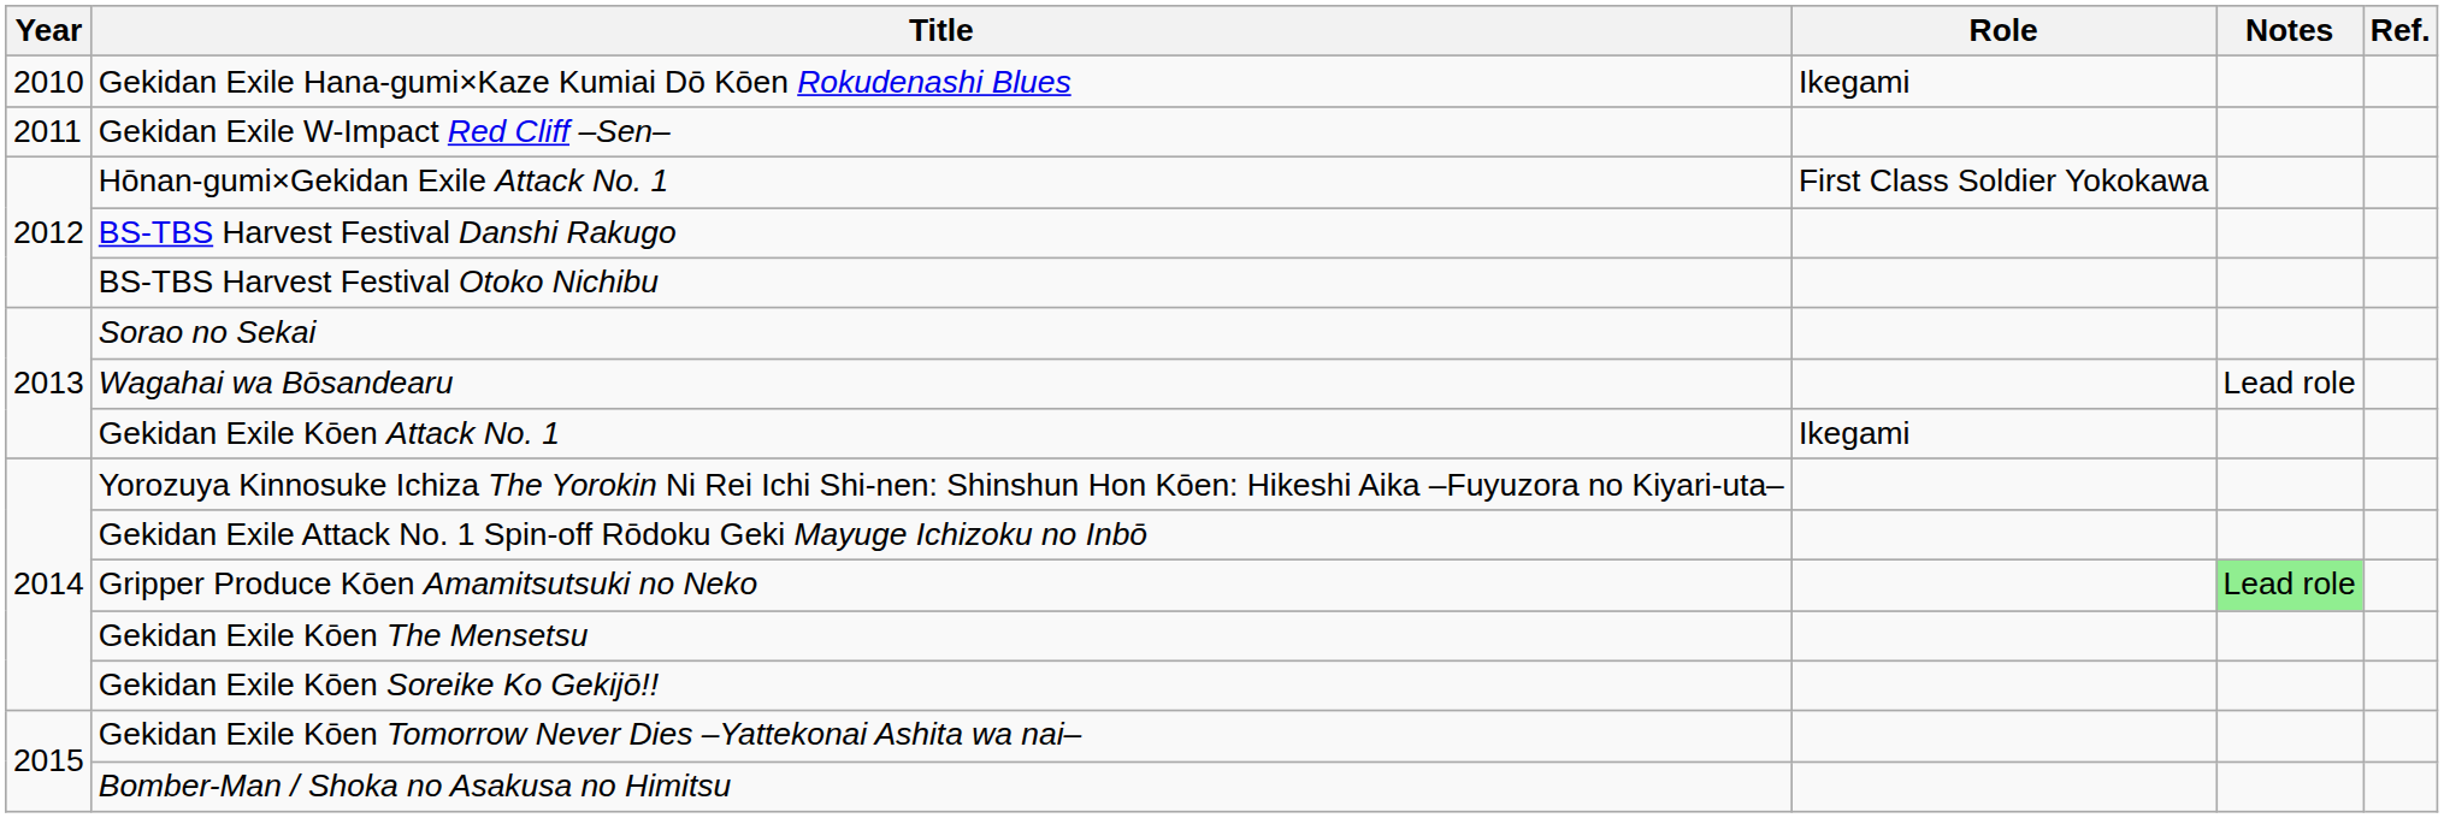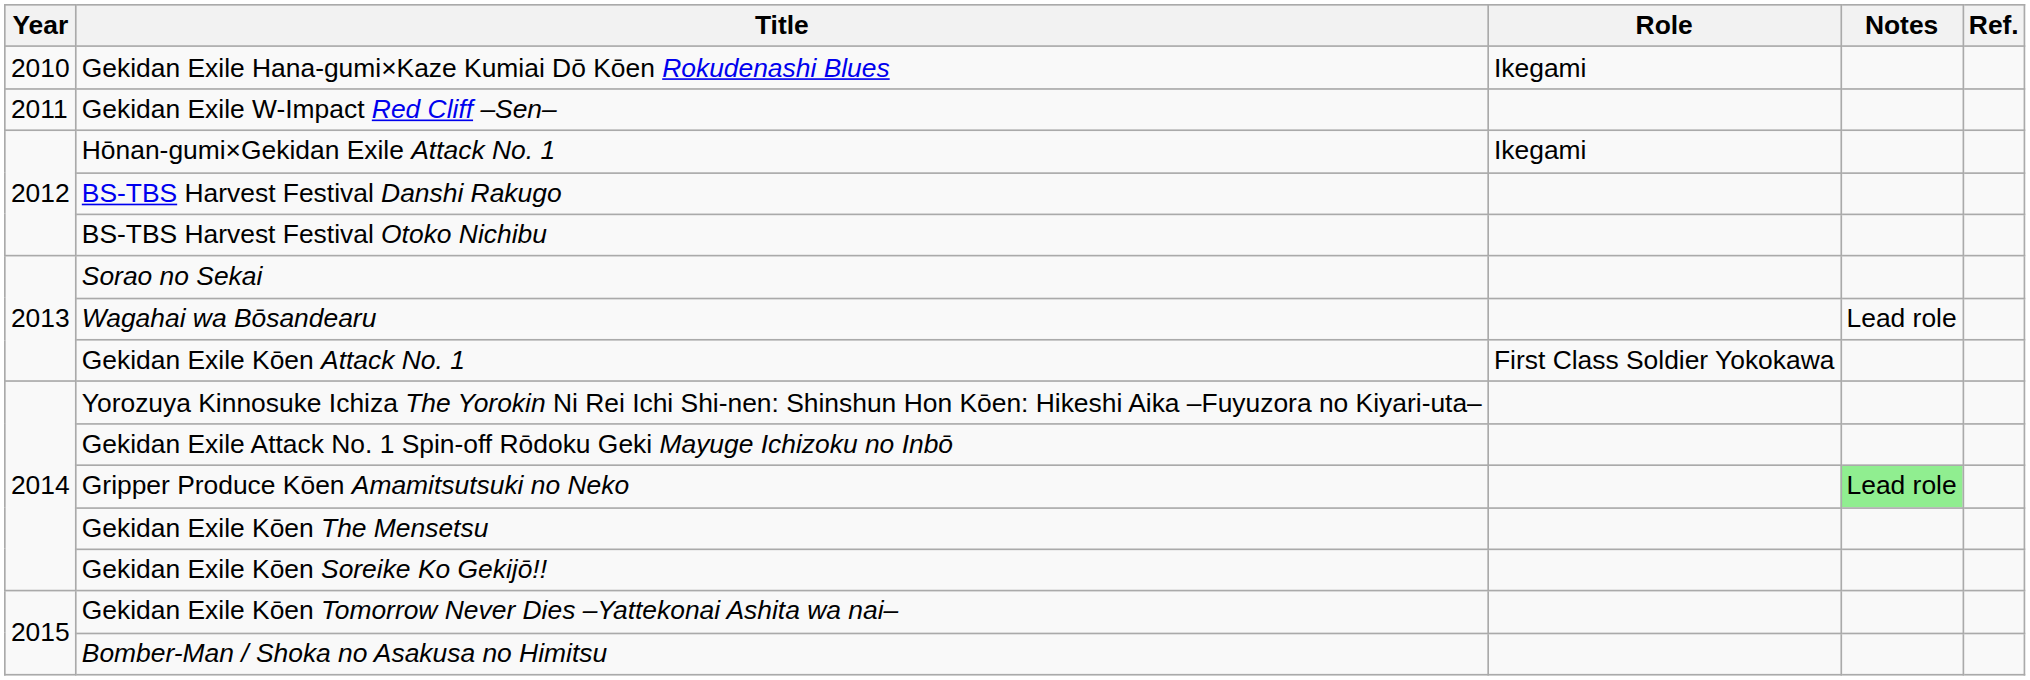Hōnan-gumi×Gekidan Exile Attack No. 1 | Role: First Class Soldier Yokokawa -> Ikegami
Gekidan Exile Kōen Attack No. 1 | Role: Ikegami -> First Class Soldier Yokokawa
